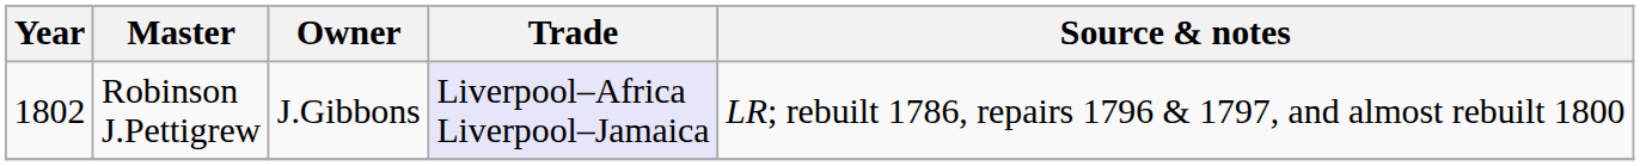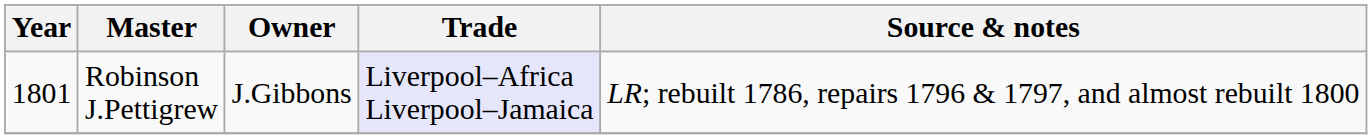Robinson J.Pettigrew | Year: 1802 -> 1801
